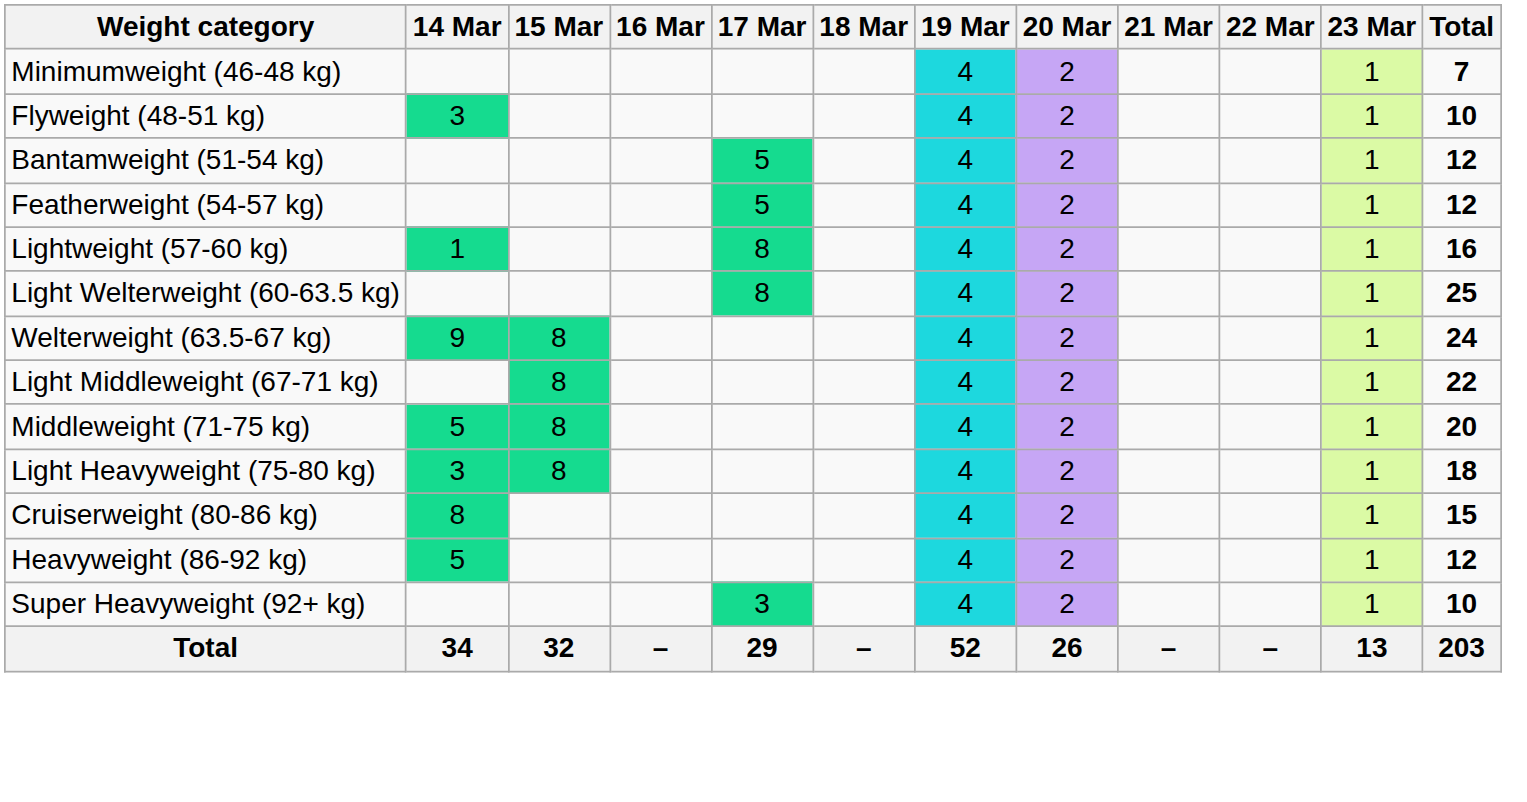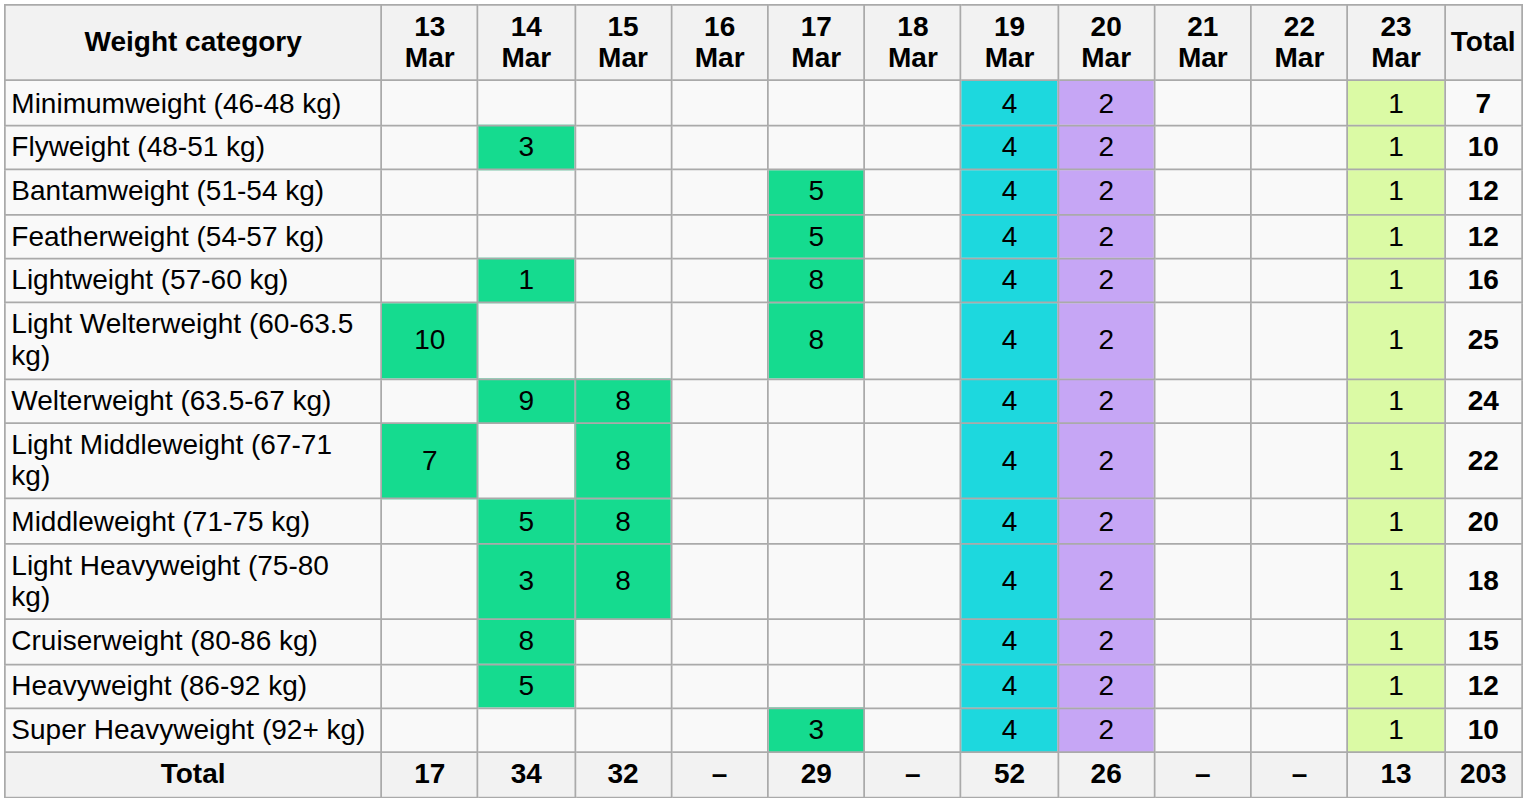+ column: 13 Mar | 10 | 7 | 17
